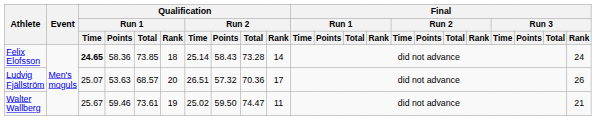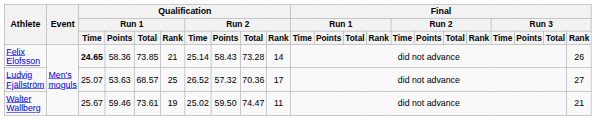Felix Elofsson | Qualification / Run 1 / Rank: 18 -> 21
Felix Elofsson | Final / Run 3 / Rank: 24 -> 26
Ludvig Fjällström | Qualification / Run 1 / Rank: 20 -> 25
Ludvig Fjällström | Qualification / Run 2 / Time: 26.51 -> 26.52
Ludvig Fjällström | Final / Run 3 / Rank: 26 -> 27
